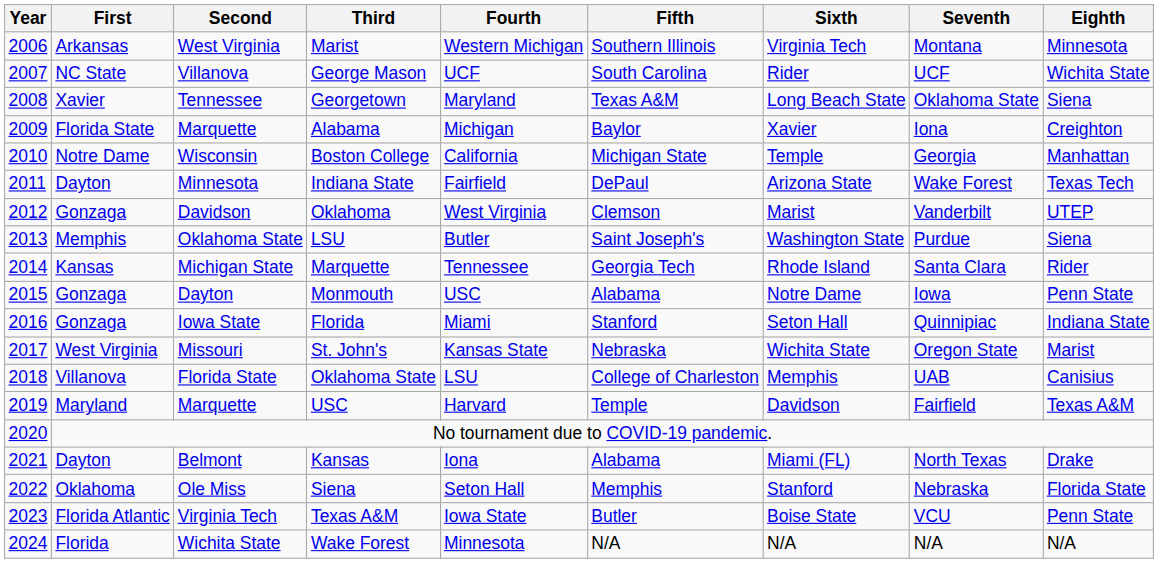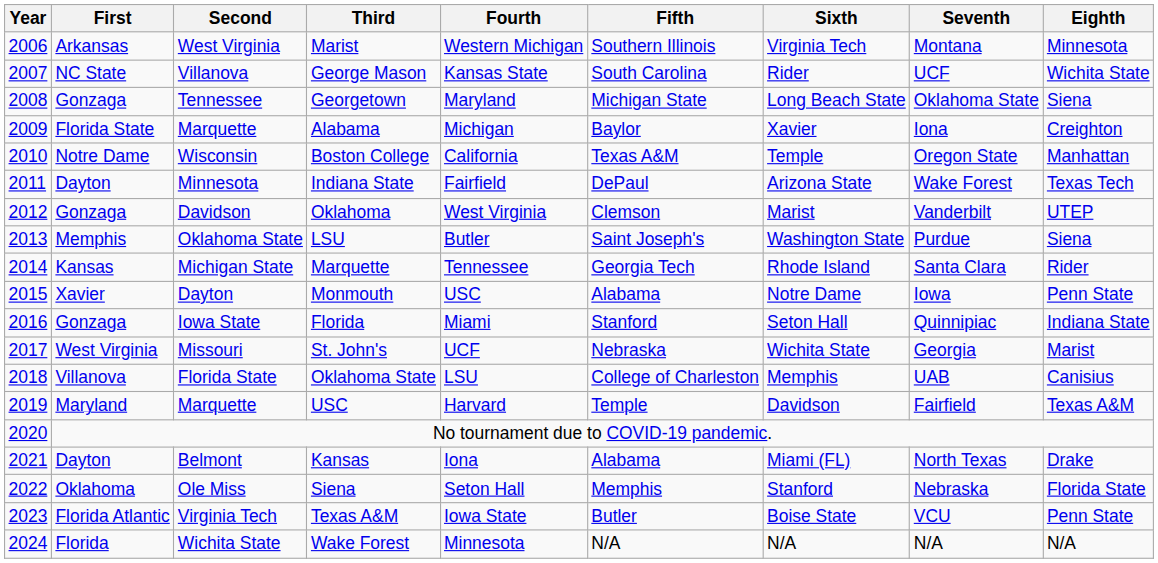George Mason | Fourth: UCF -> Kansas State
Georgetown | First: Xavier -> Gonzaga
Georgetown | Fifth: Texas A&M -> Michigan State
Boston College | Fifth: Michigan State -> Texas A&M
Boston College | Seventh: Georgia -> Oregon State
Monmouth | First: Gonzaga -> Xavier
St. John's | Fourth: Kansas State -> UCF
St. John's | Seventh: Oregon State -> Georgia
